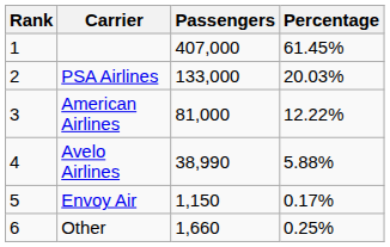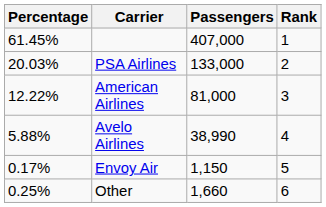columns swapped: Rank <-> Percentage
